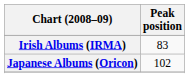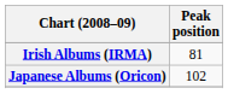Irish Albums (IRMA) | Peak position: 83 -> 81
